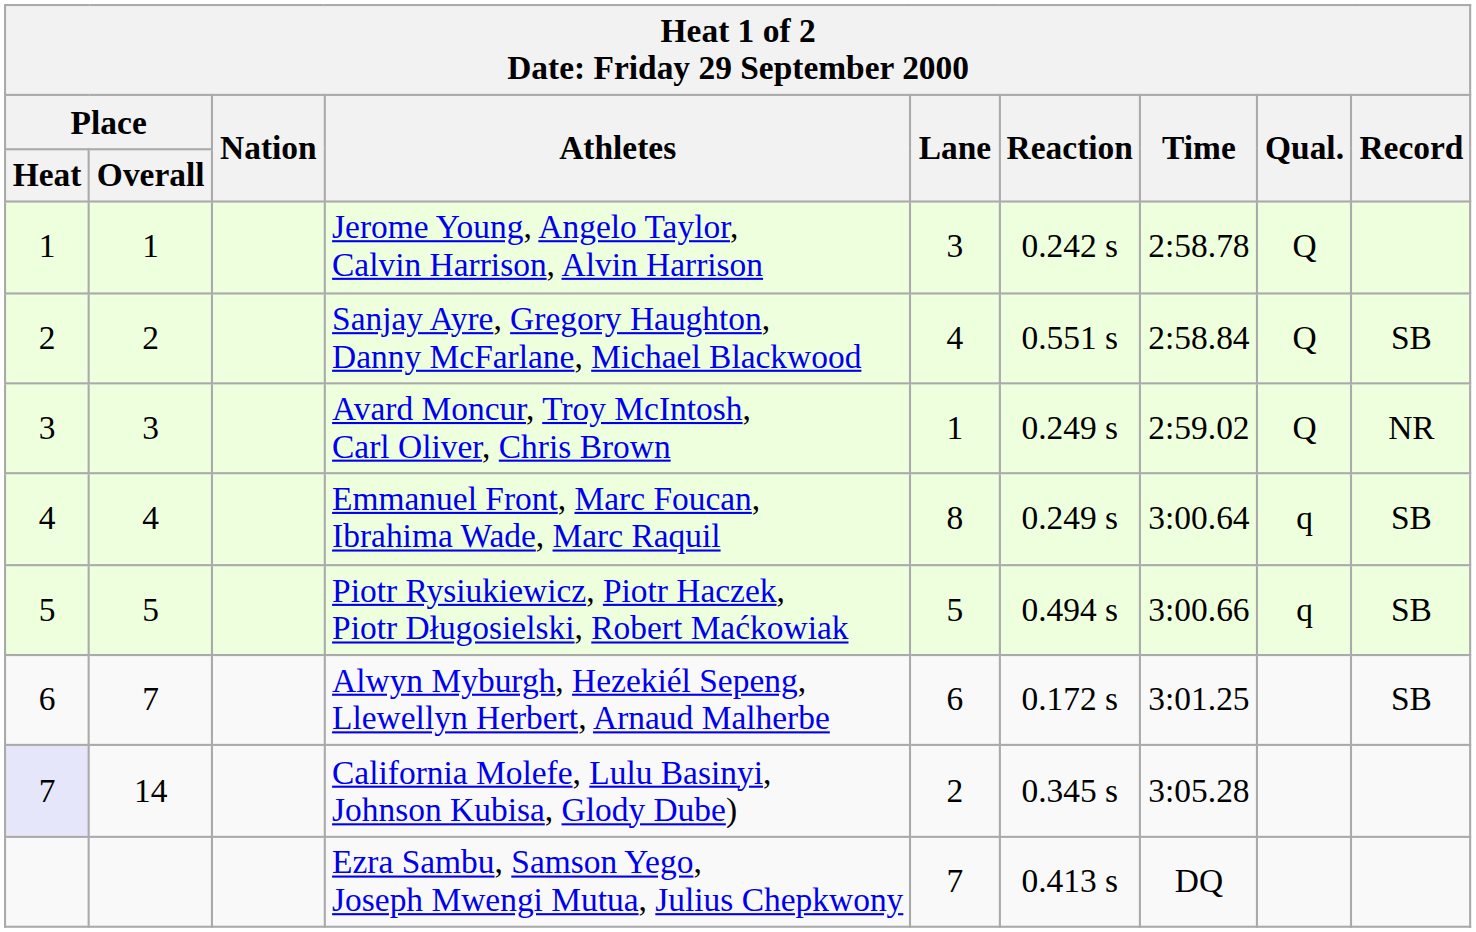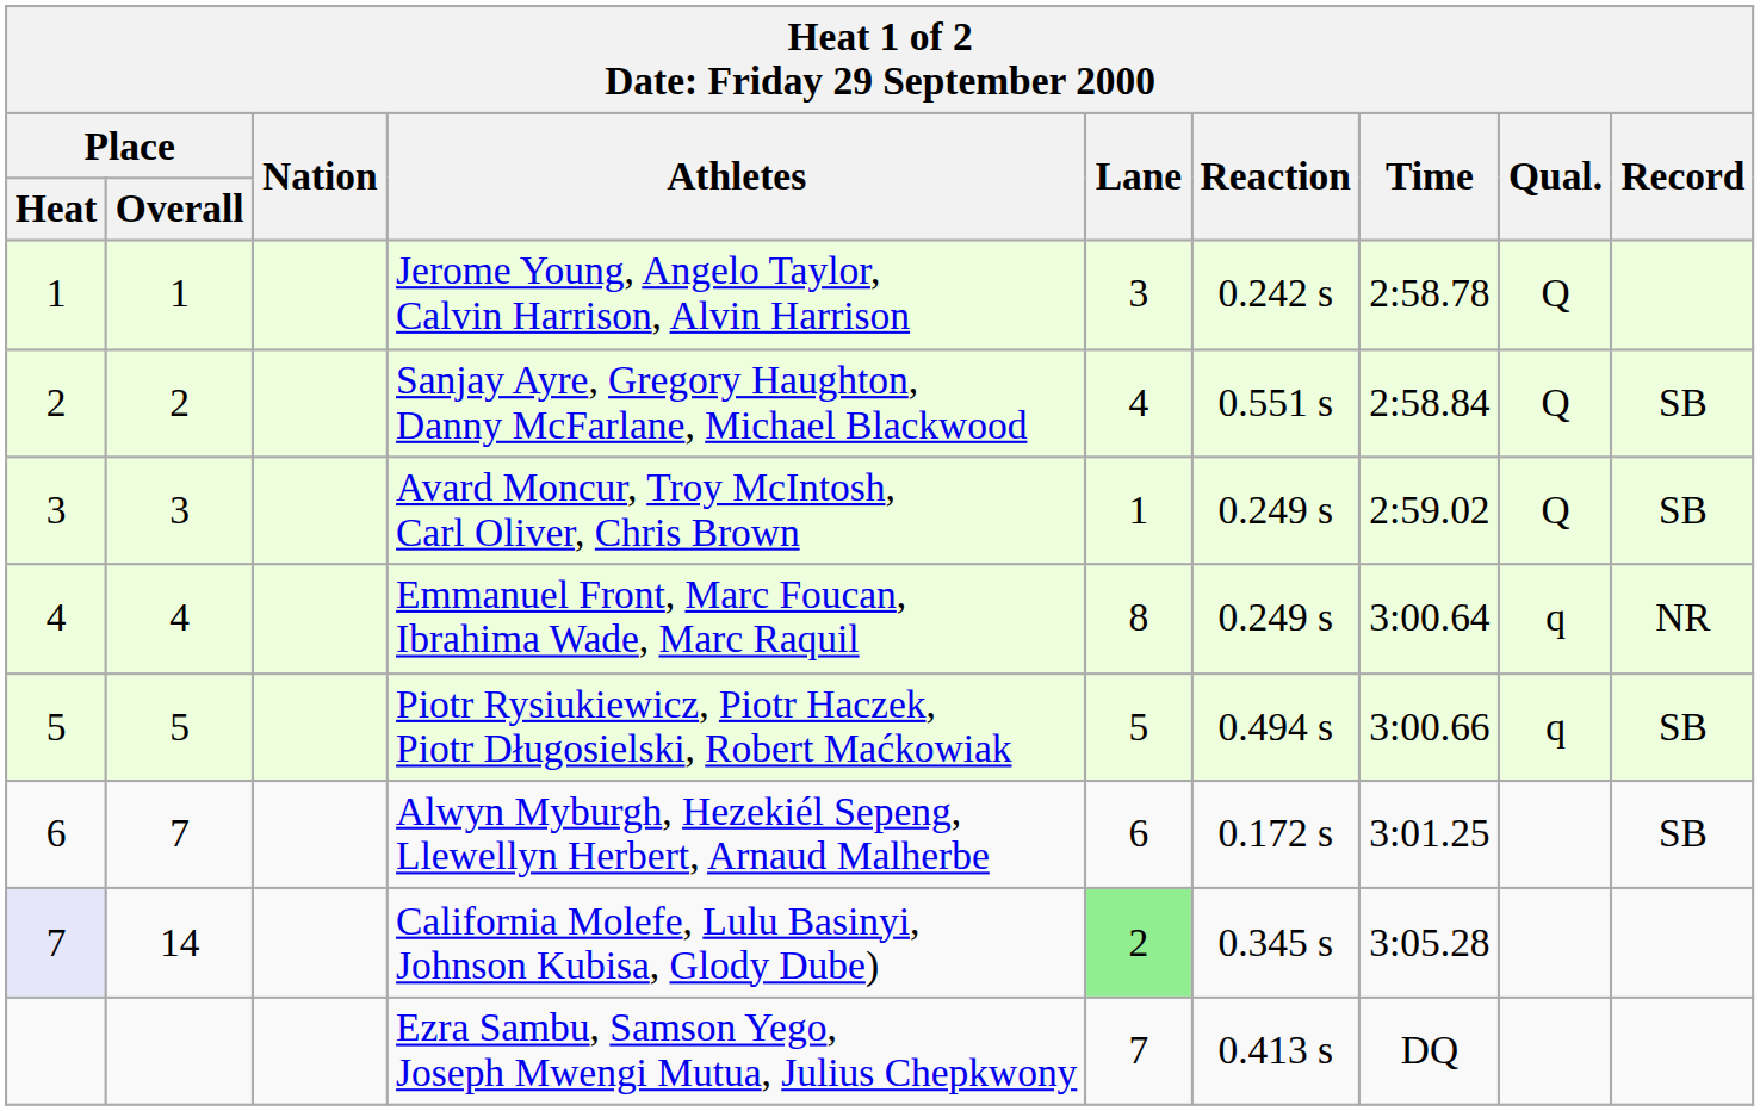Avard Moncur, Troy McIntosh, Carl Oliver, Chris Brown | Record: NR -> SB
Emmanuel Front, Marc Foucan, Ibrahima Wade, Marc Raquil | Record: SB -> NR
California Molefe, Lulu Basinyi, Johnson Kubisa, Glody Dube) | Lane: no background -> lightgreen background
